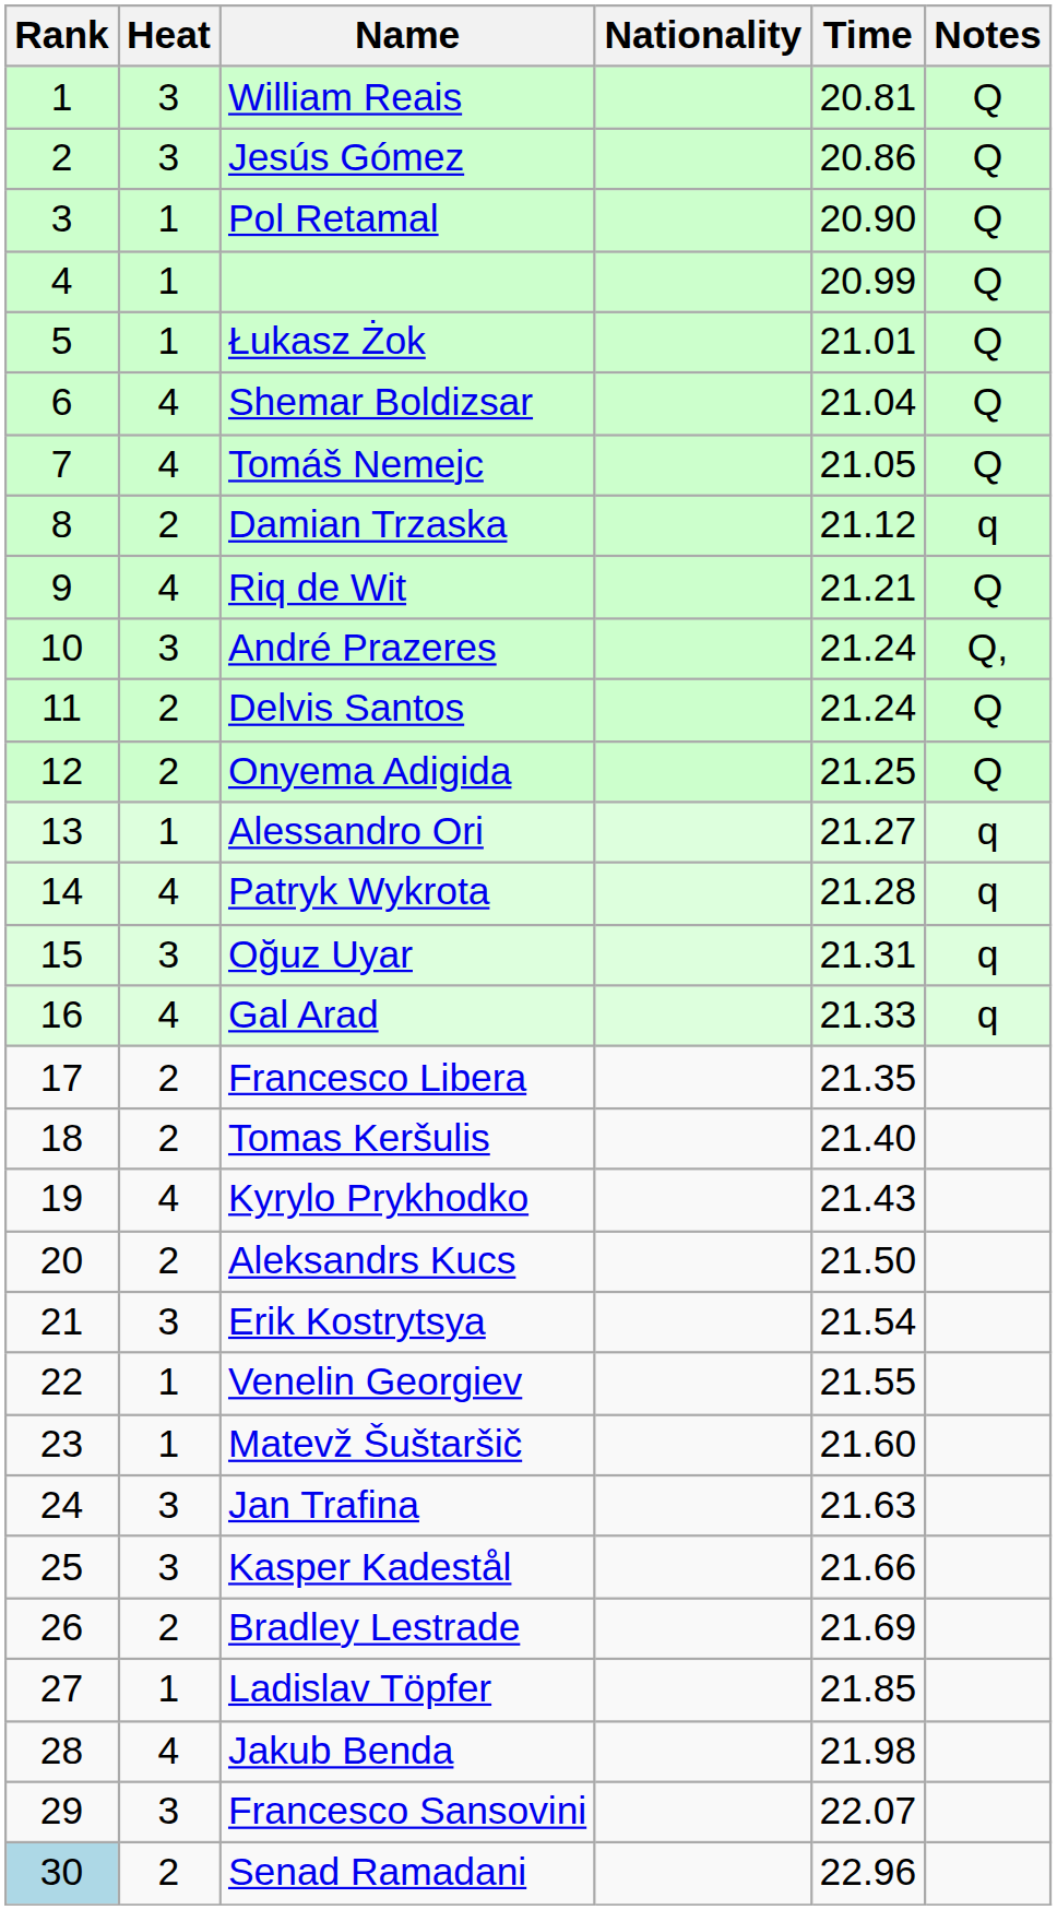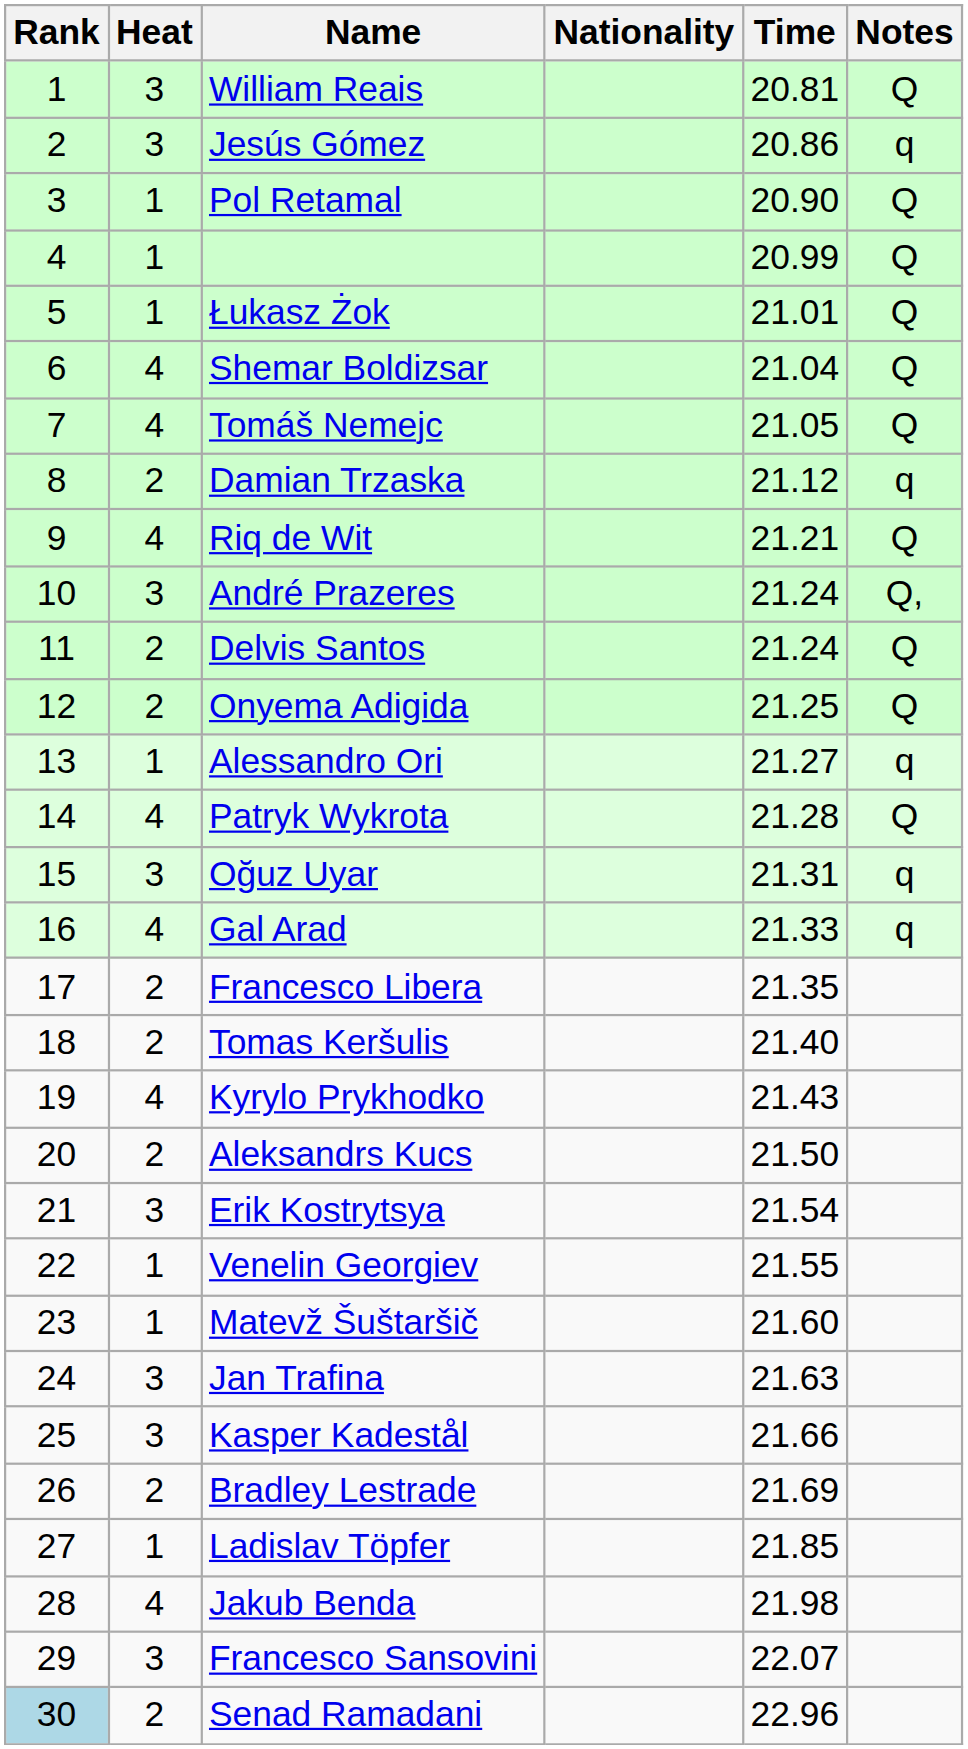Jesús Gómez | Notes: Q -> q
Patryk Wykrota | Notes: q -> Q
